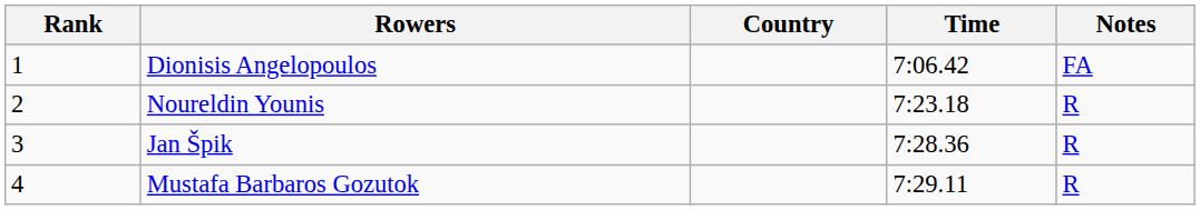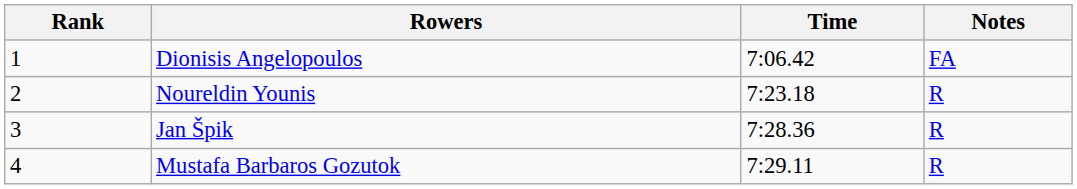- column: Country
